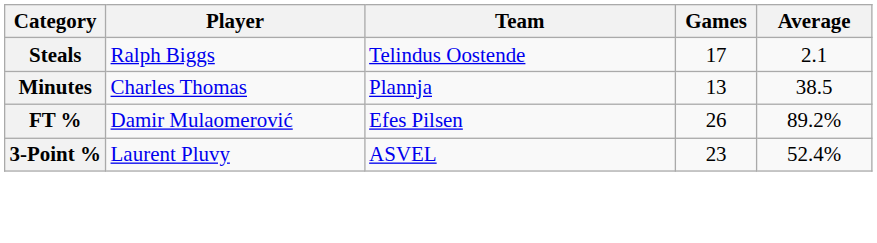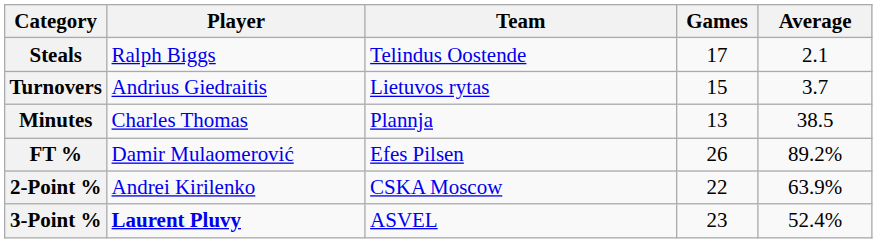+ row: Turnovers | Andrius Giedraitis | Lietuvos rytas | 15 | 3.7
+ row: 2-Point % | Andrei Kirilenko | CSKA Moscow | 22 | 63.9%
3-Point % | Player: normal -> bold
